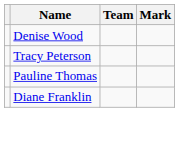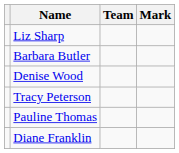+ row: Liz Sharp
+ row: Barbara Butler
